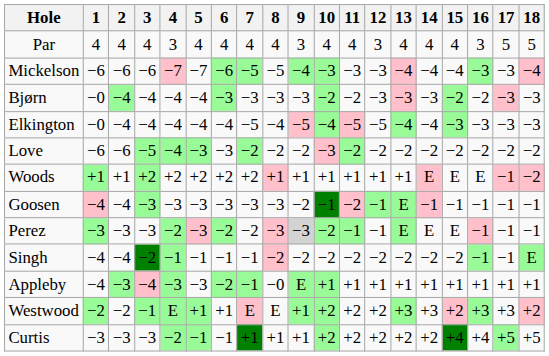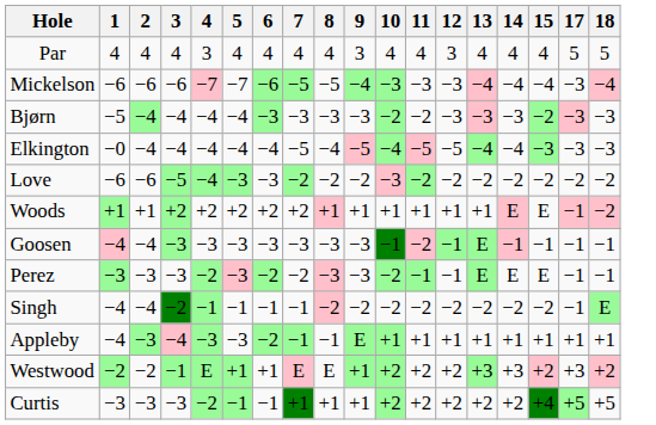- column: 16 | 3 | −3 | −2 | −3 | −2 | E | −1 | −1 | −1 | +1 | +3 | +4
Bjørn | 1: −0 -> −5
Goosen | 9: −2 -> −3
Perez | 9: lightgrey background -> no background
Appleby | 8: −0 -> −1
